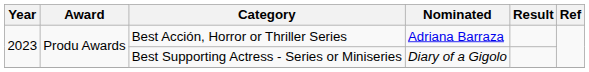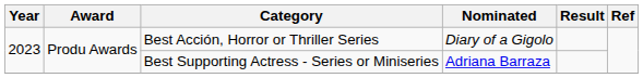Best Acción, Horror or Thriller Series | Nominated: Adriana Barraza -> Diary of a Gigolo
Best Supporting Actress - Series or Miniseries | Nominated: Diary of a Gigolo -> Adriana Barraza
